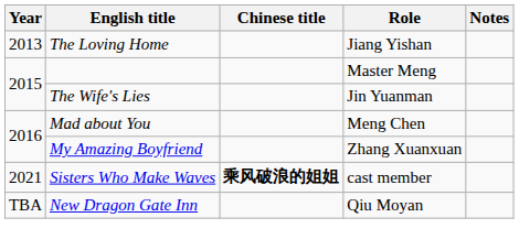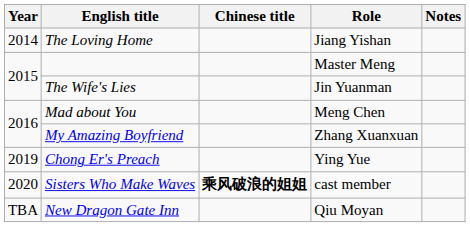The Loving Home | Year: 2013 -> 2014
+ row: 2019 | Chong Er's Preach | Ying Yue
Sisters Who Make Waves | Year: 2021 -> 2020
